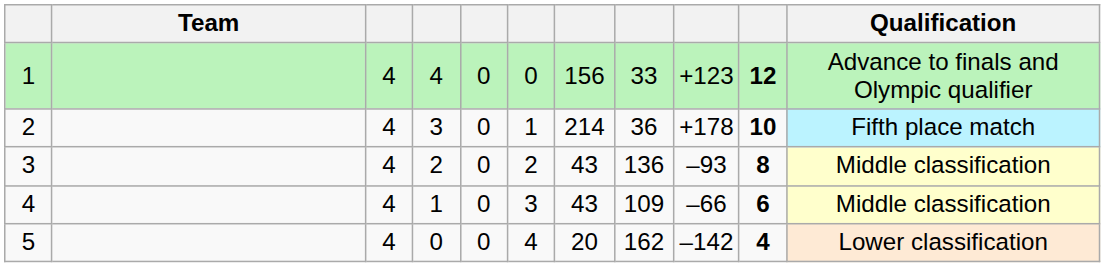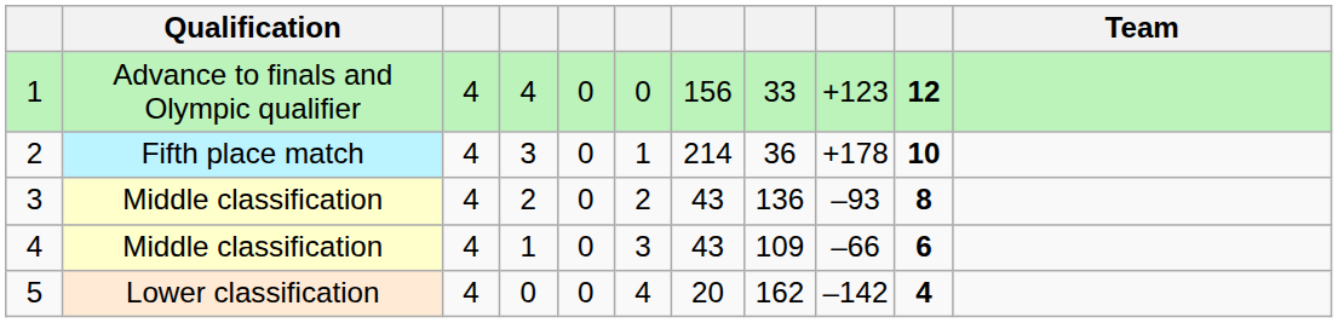columns swapped: Team <-> Qualification
